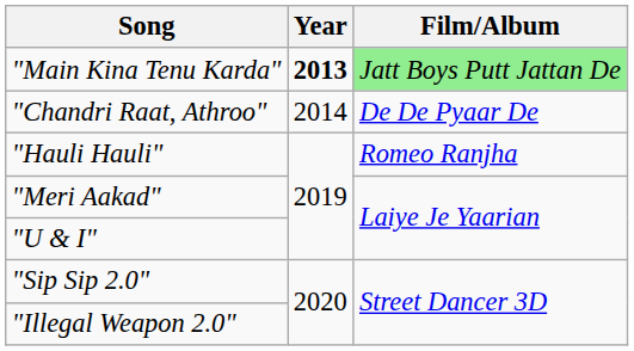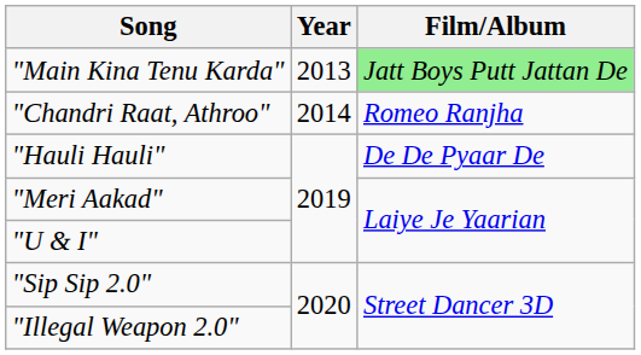"Main Kina Tenu Karda" | Year: bold -> normal
"Chandri Raat, Athroo" | Film/Album: De De Pyaar De -> Romeo Ranjha
"Hauli Hauli" | Film/Album: Romeo Ranjha -> De De Pyaar De
